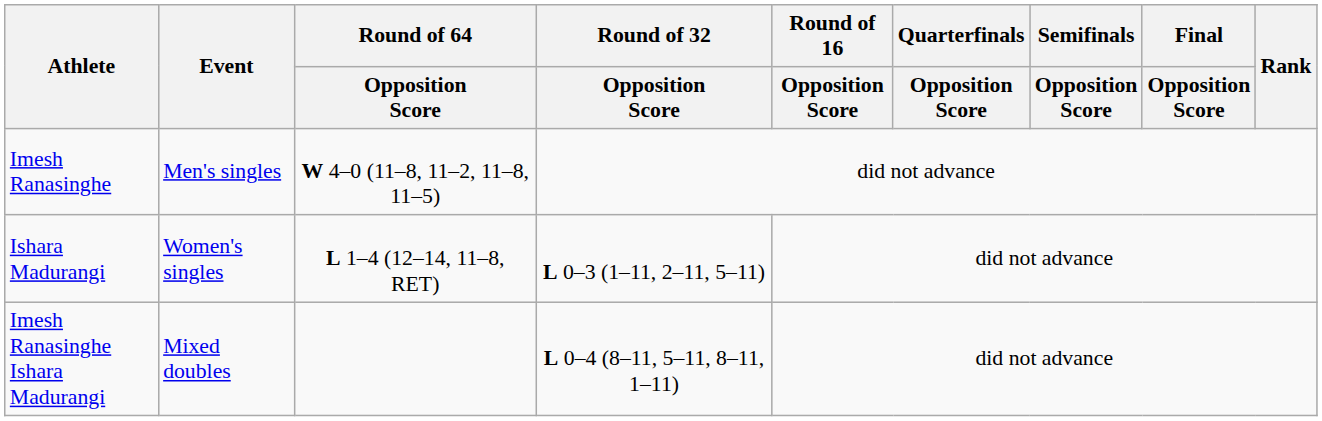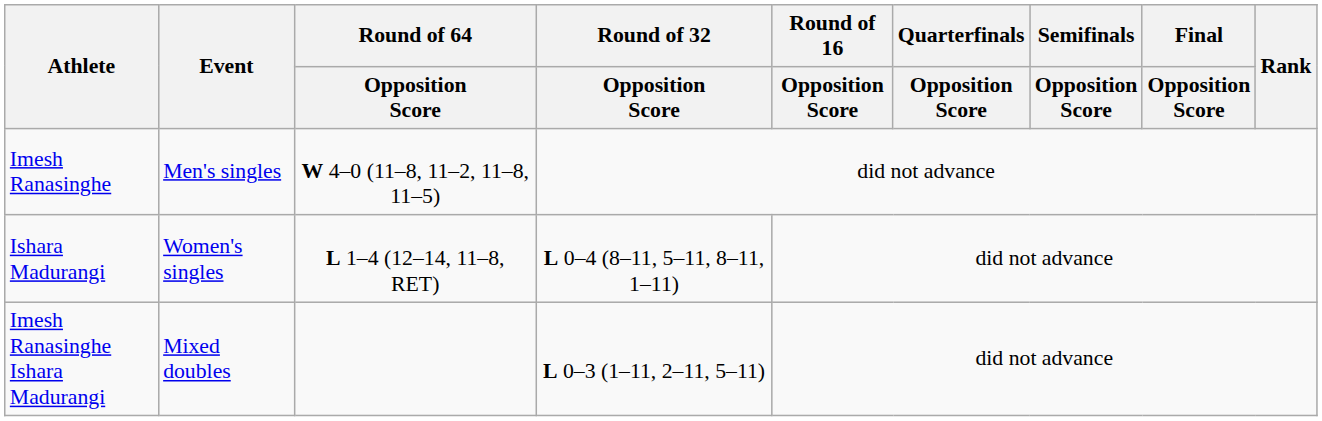Ishara Madurangi | Round of 32 / Opposition Score: L 0–3 (1–11, 2–11, 5–11) -> L 0–4 (8–11, 5–11, 8–11, 1–11)
Imesh Ranasinghe Ishara Madurangi | Round of 32 / Opposition Score: L 0–4 (8–11, 5–11, 8–11, 1–11) -> L 0–3 (1–11, 2–11, 5–11)
